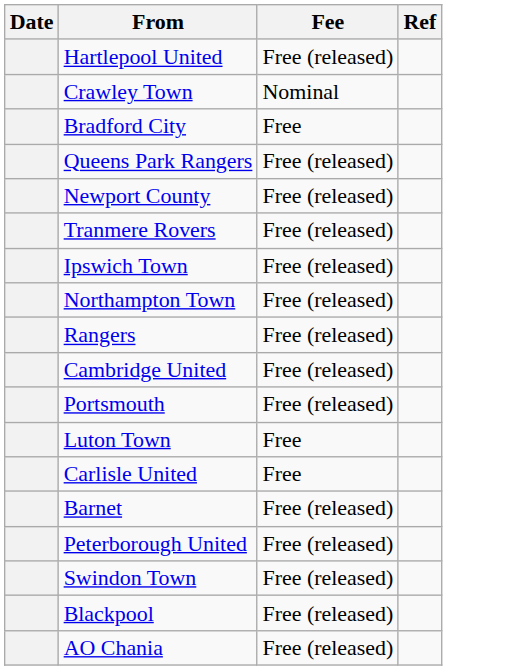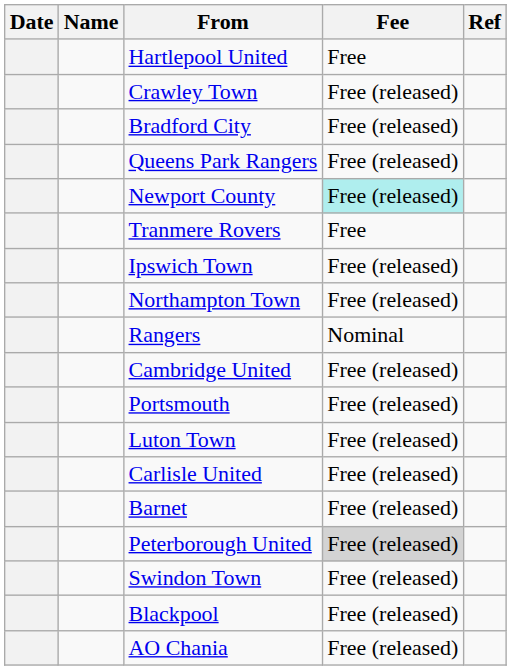+ column: Name
Hartlepool United | Fee: Free (released) -> Free
Crawley Town | Fee: Nominal -> Free (released)
Bradford City | Fee: Free -> Free (released)
Newport County | Fee: no background -> paleturquoise background
Tranmere Rovers | Fee: Free (released) -> Free
Rangers | Fee: Free (released) -> Nominal
Luton Town | Fee: Free -> Free (released)
Carlisle United | Fee: Free -> Free (released)
Peterborough United | Fee: no background -> lightgrey background
